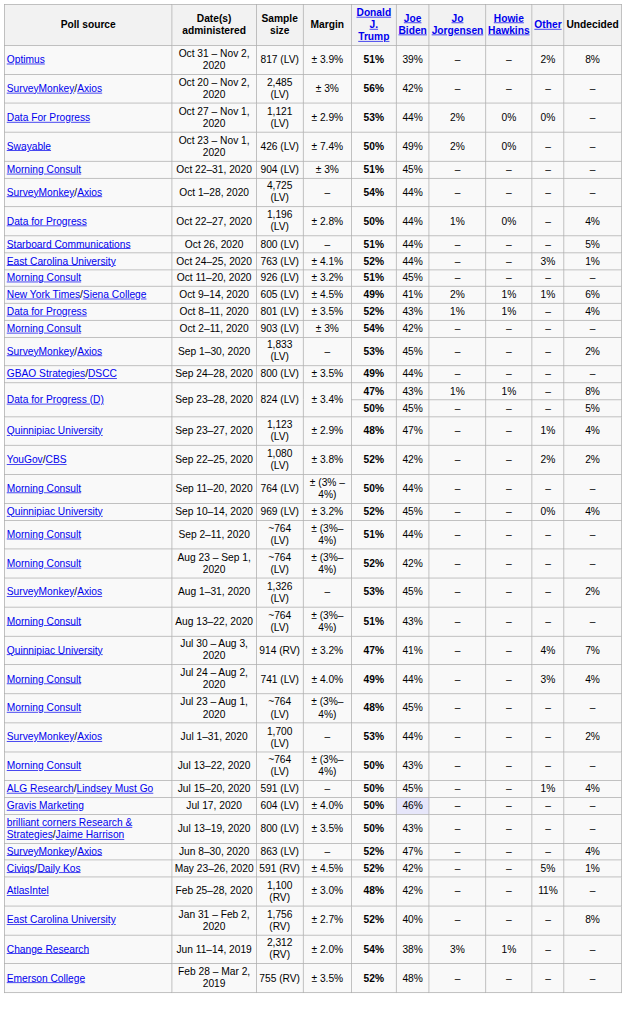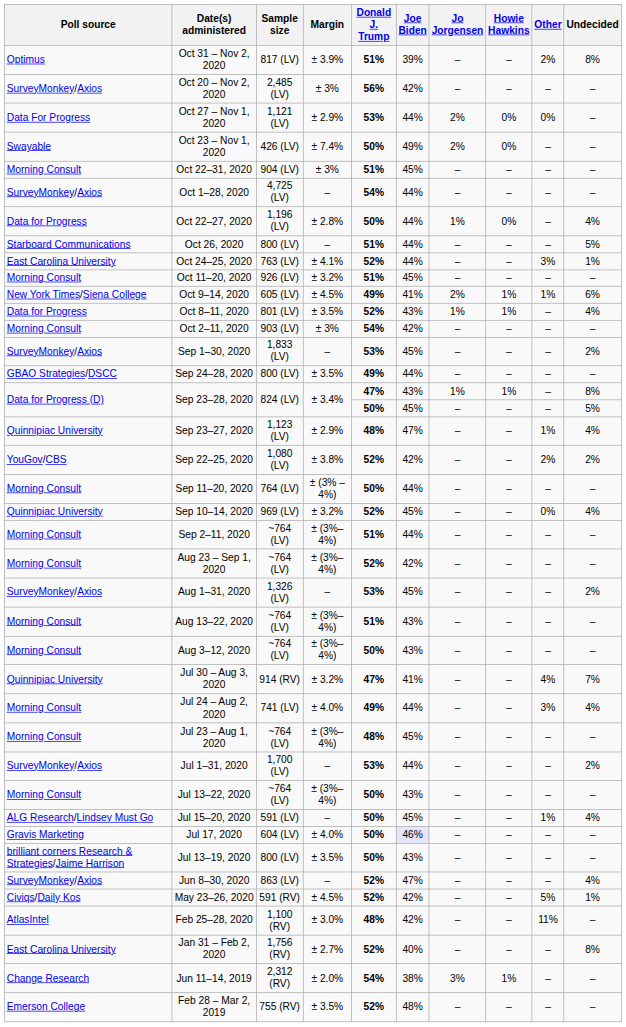+ row: Morning Consult | Aug 3–12, 2020 | ~764 (LV) | ± (3%–4%) | 50% | 43% | – | – | – | –
